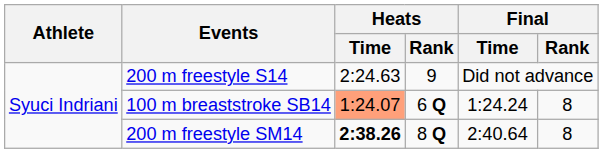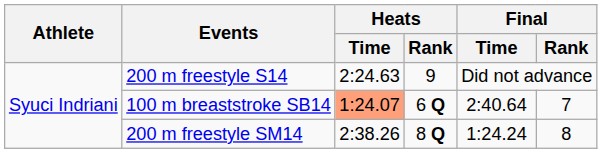100 m breaststroke SB14 | Final / Time: 1:24.24 -> 2:40.64
100 m breaststroke SB14 | Final / Rank: 8 -> 7
200 m freestyle SM14 | Heats / Time: bold -> normal
200 m freestyle SM14 | Final / Time: 2:40.64 -> 1:24.24
